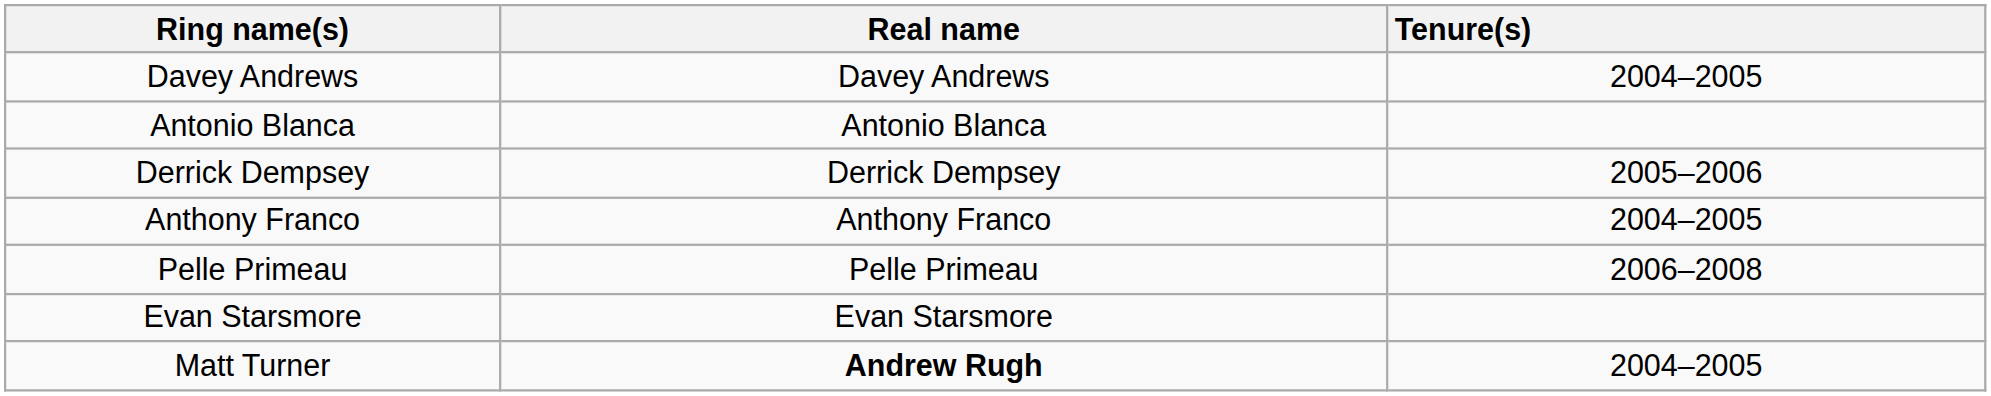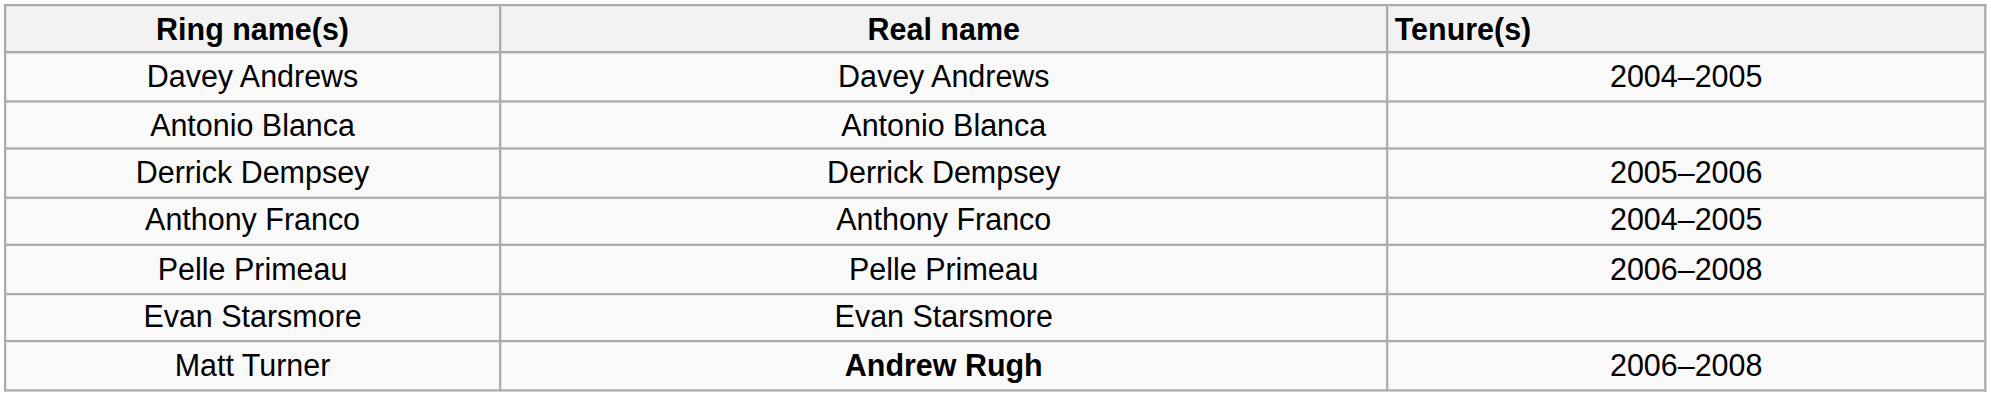Matt Turner | Tenure(s): 2004–2005 -> 2006–2008
